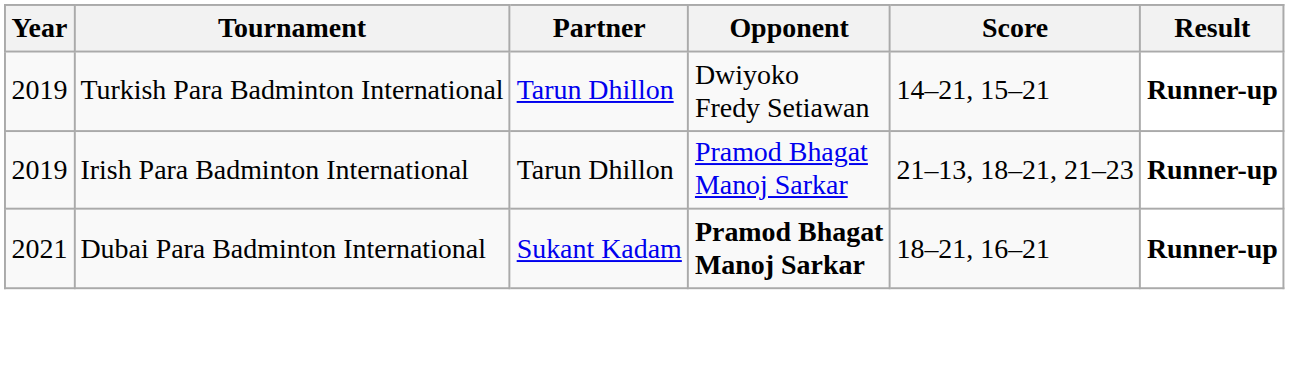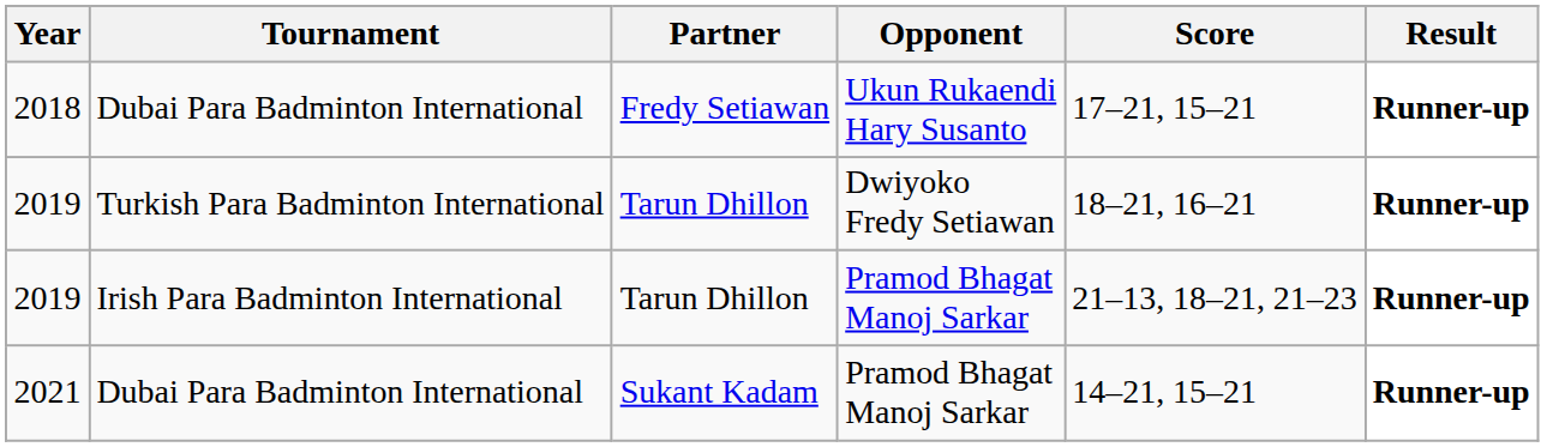+ row: 2018 | Dubai Para Badminton International | Fredy Setiawan | Ukun Rukaendi Hary Susanto | 17–21, 15–21 | Runner-up
2019 / Turkish Para Badminton International | Score: 14–21, 15–21 -> 18–21, 16–21
2021 | Opponent: bold -> normal
2021 | Score: 18–21, 16–21 -> 14–21, 15–21
